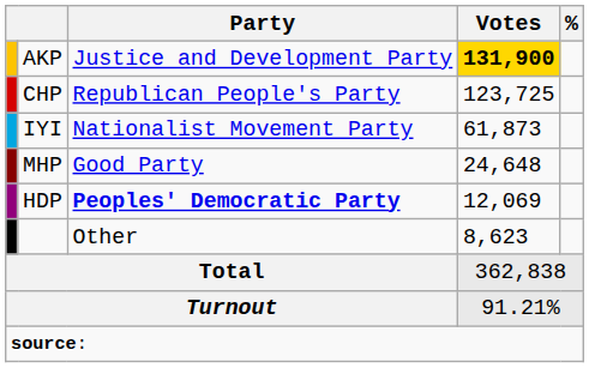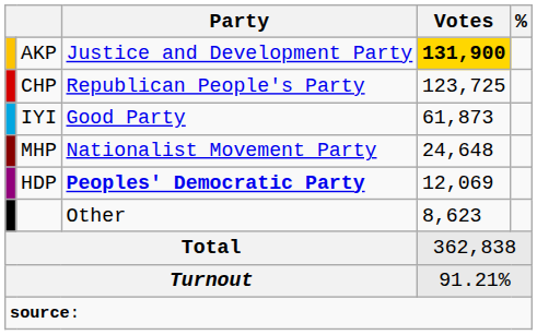IYI | Party: Nationalist Movement Party -> Good Party
MHP | Party: Good Party -> Nationalist Movement Party
